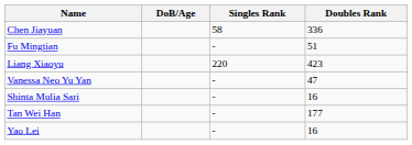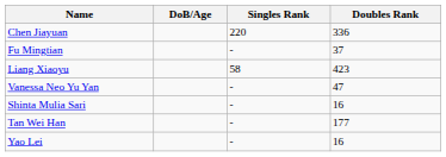Chen Jiayuan | Singles Rank: 58 -> 220
Fu Mingtian | Doubles Rank: 51 -> 37
Liang Xiaoyu | Singles Rank: 220 -> 58
